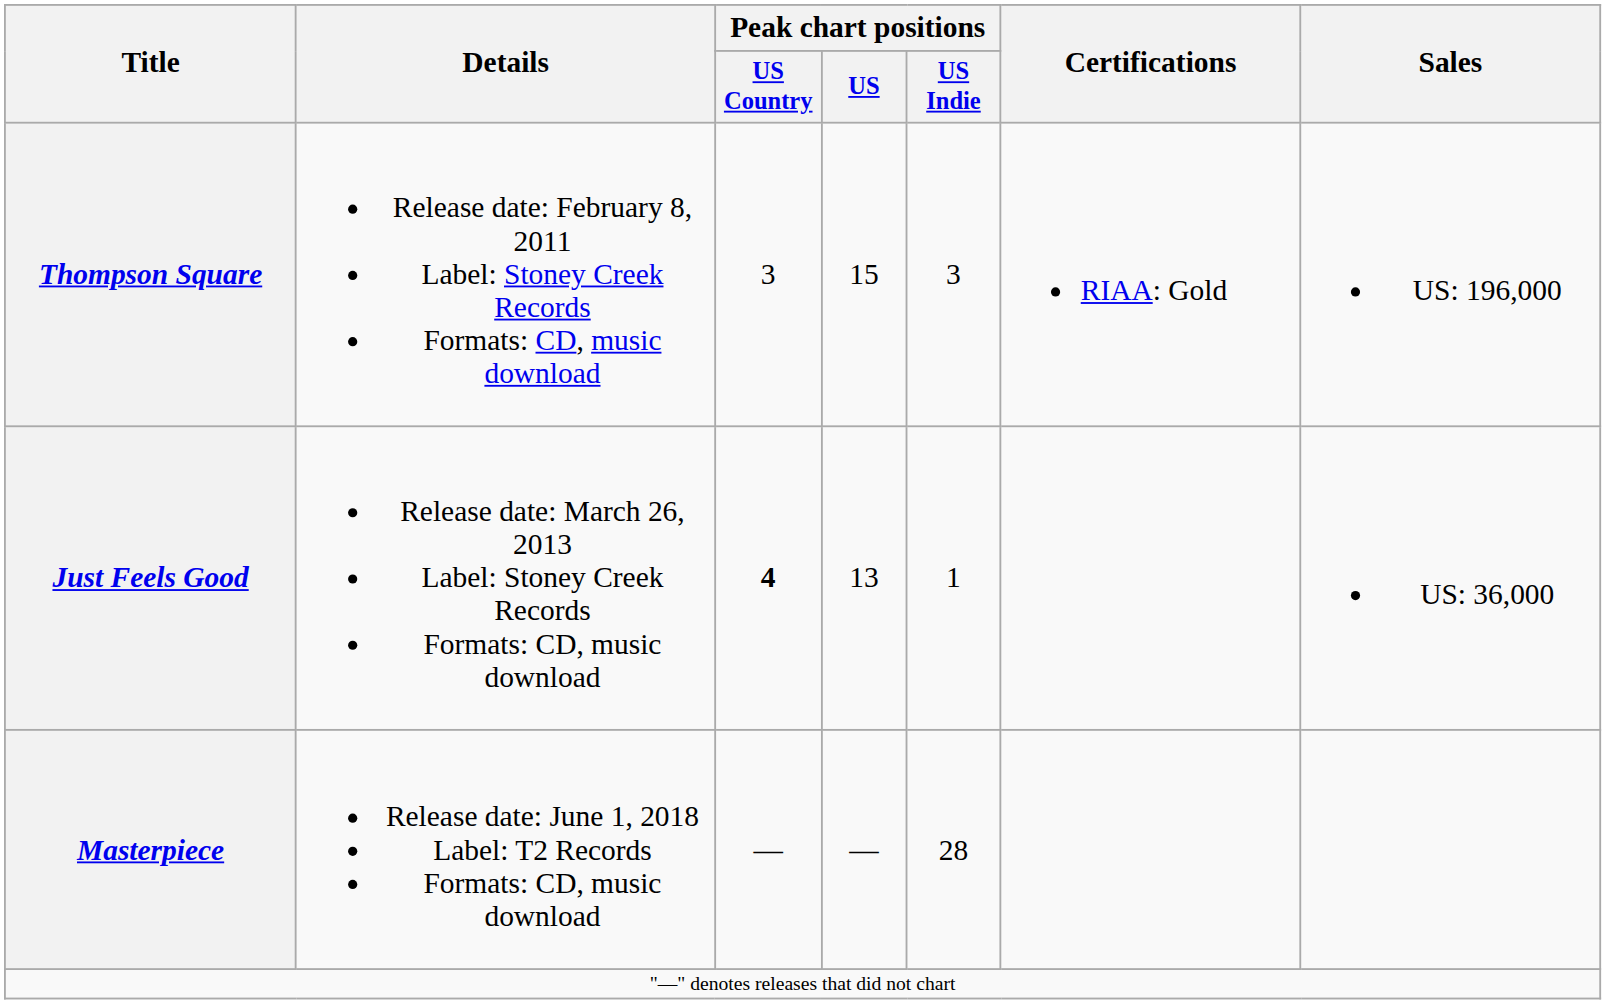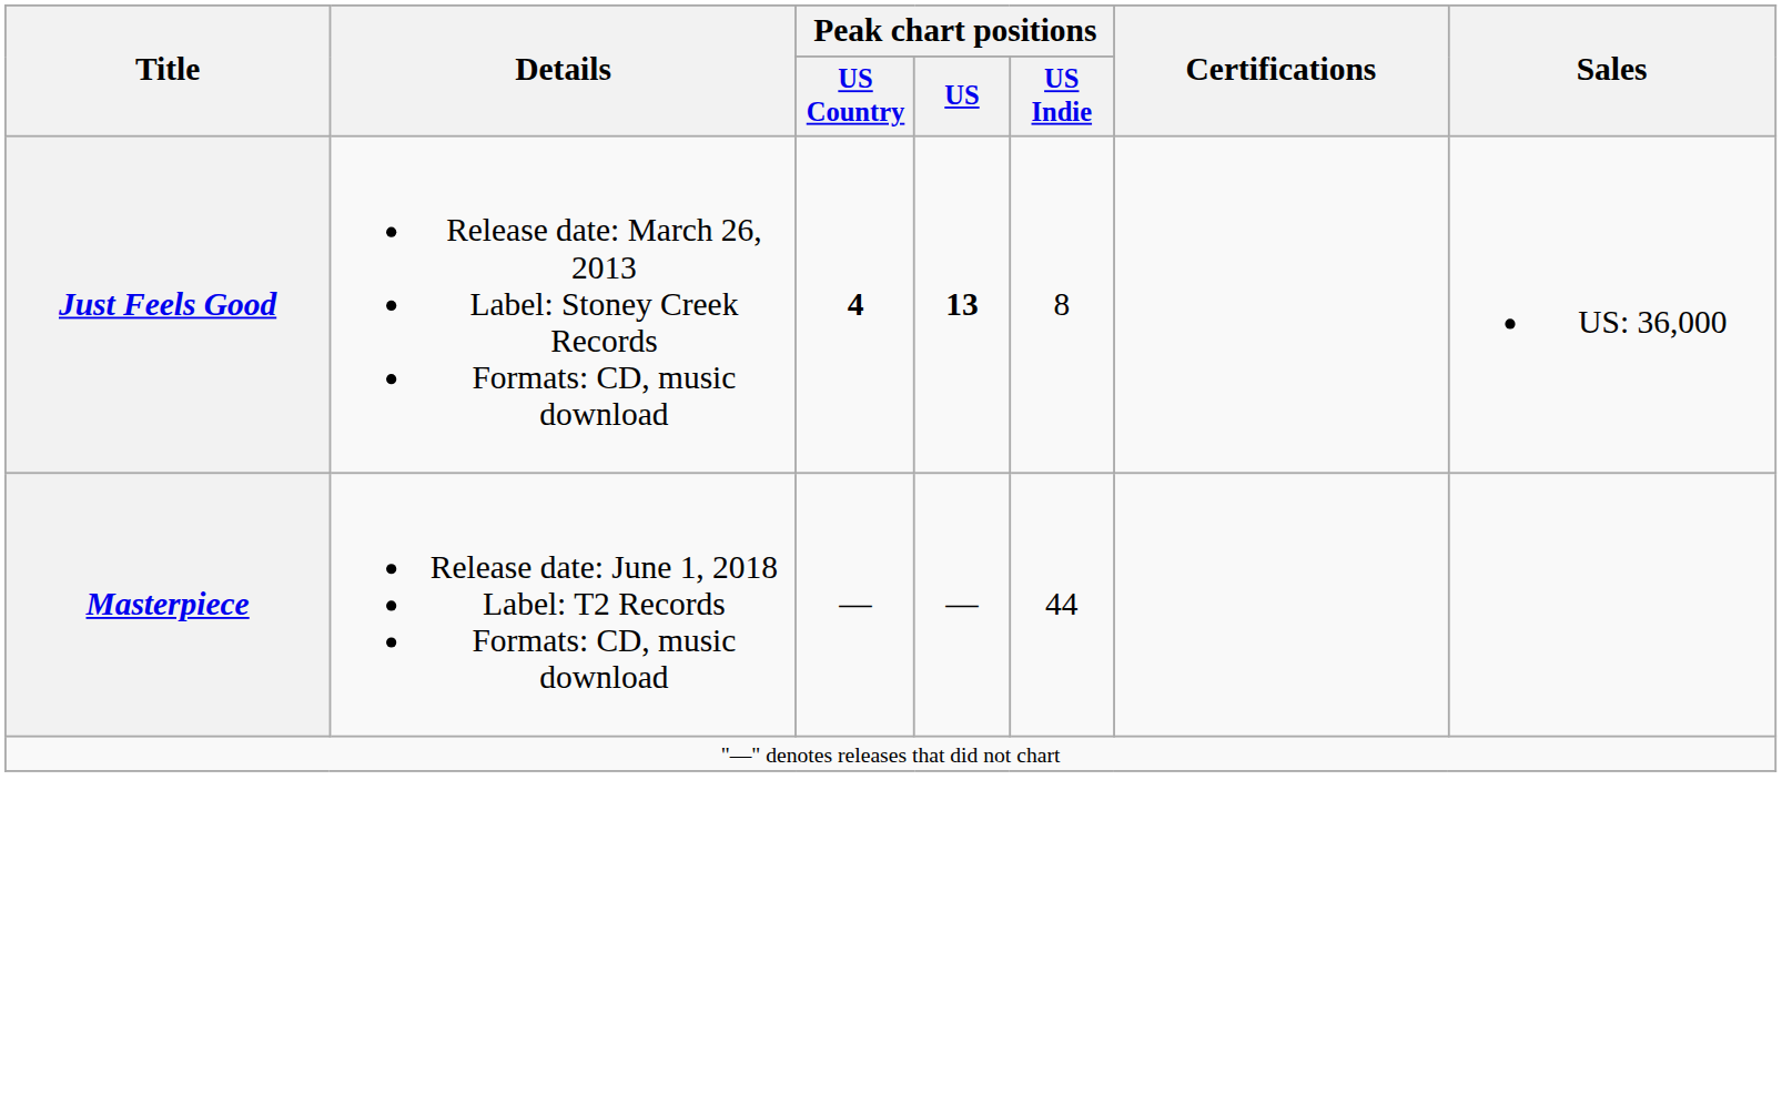- row: Thompson Square | Release date: February 8, 2011 Label: Stoney Creek Records Formats: CD, music download | 3 | 15 | 3 | RIAA: Gold | US: 196,000
Just Feels Good | Peak chart positions / US: normal -> bold
Just Feels Good | Peak chart positions / US Indie: 1 -> 8
Masterpiece | Peak chart positions / US Indie: 28 -> 44
